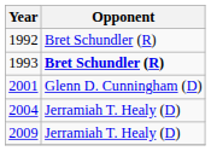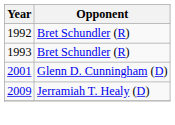1993 | Opponent: bold -> normal
- row: 2004 | Jerramiah T. Healy (D)
